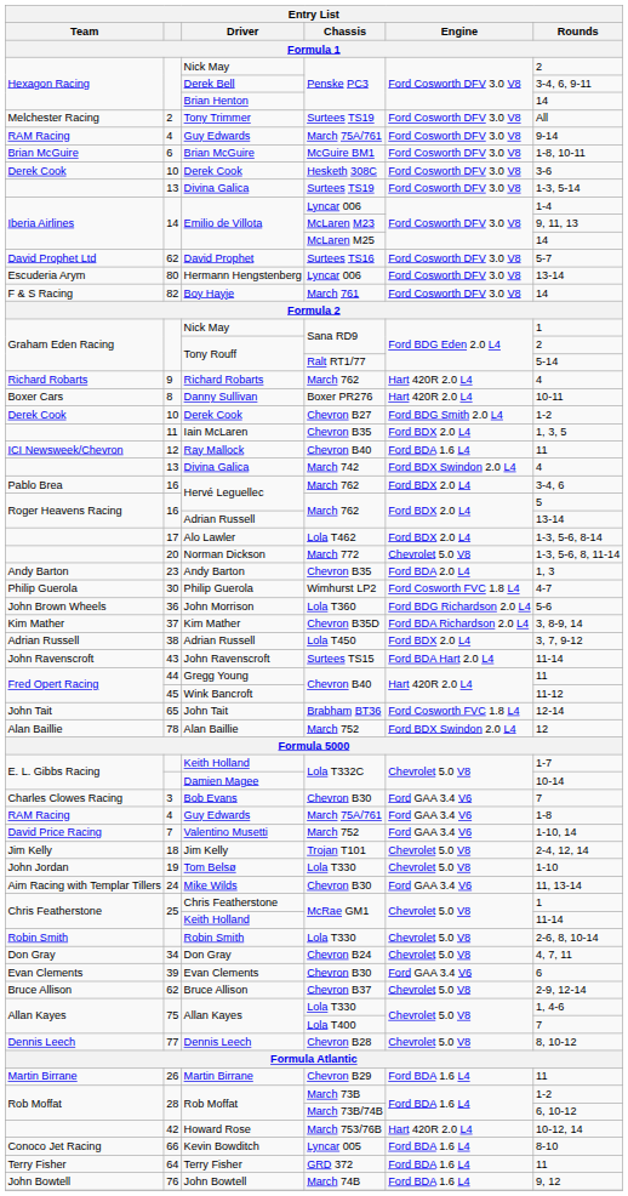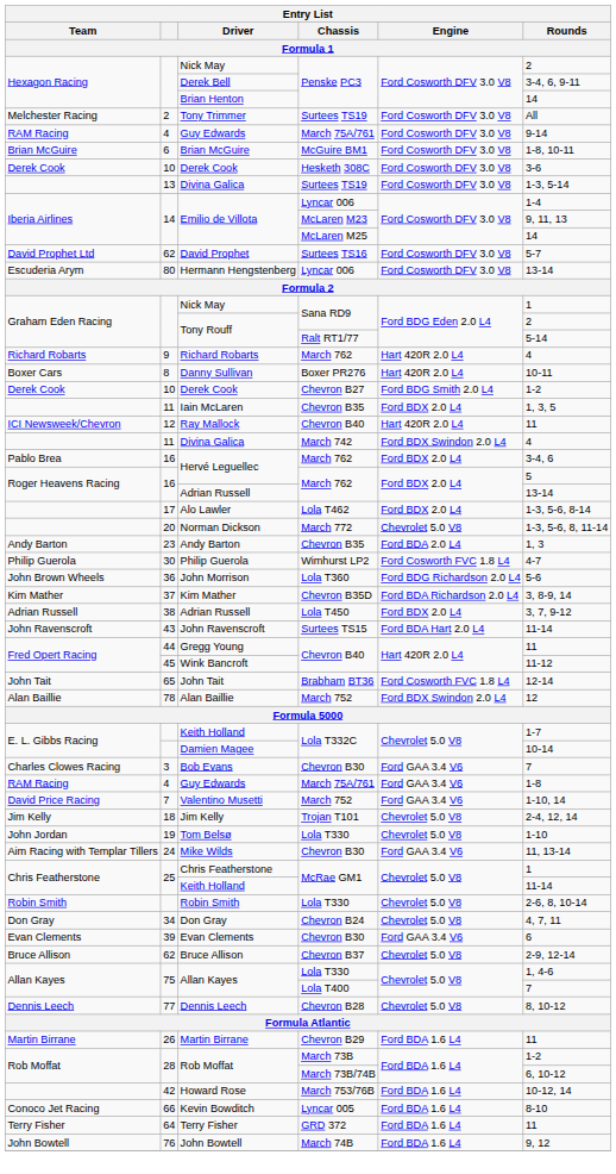- row: F & S Racing | 82 | Boy Hayje | March 761 | Ford Cosworth DFV 3.0 V8 | 14
Ray Mallock | Engine: Ford BDA 1.6 L4 -> Hart 420R 2.0 L4
Divina Galica / March 742 | column 2: 13 -> 11
Howard Rose | Engine: Hart 420R 2.0 L4 -> Ford BDA 1.6 L4
